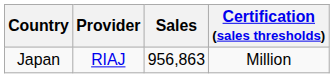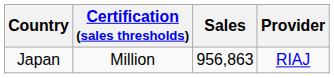columns swapped: Provider <-> Certification (sales thresholds)
